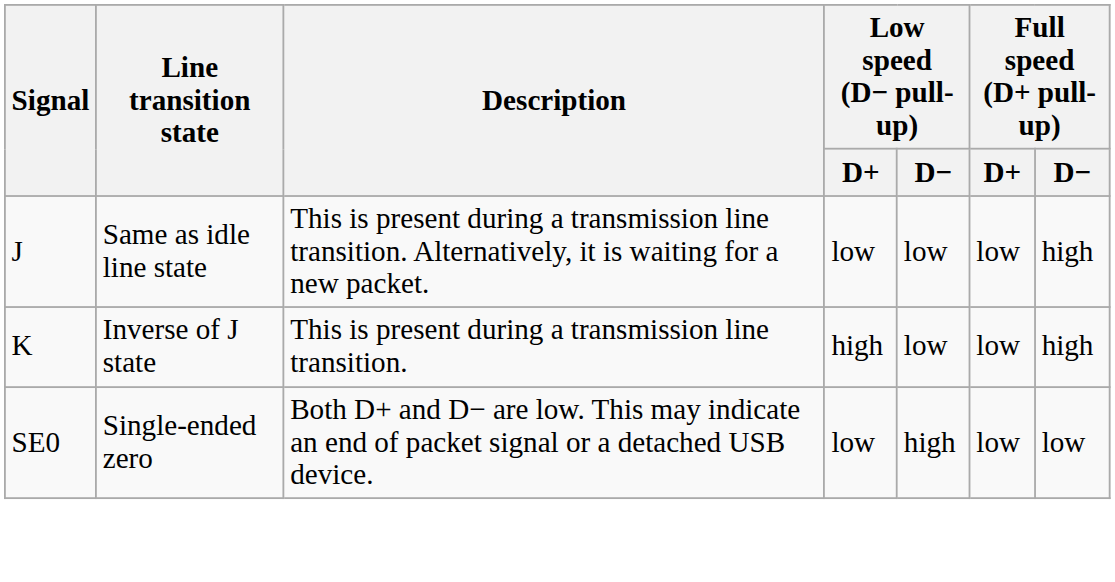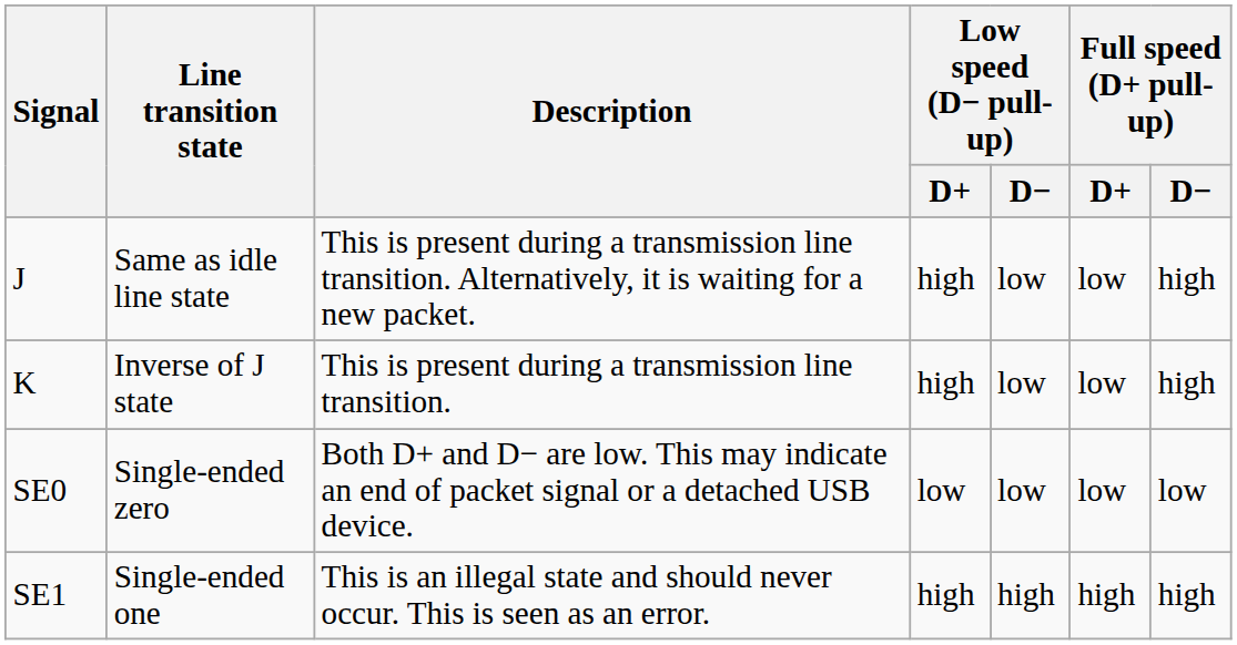J | Low speed (D− pull-up) / D+: low -> high
SE0 | Low speed (D− pull-up) / D−: high -> low
+ row: SE1 | Single-ended one | This is an illegal state and should never occur. This is seen as an error. | high | high | high | high
